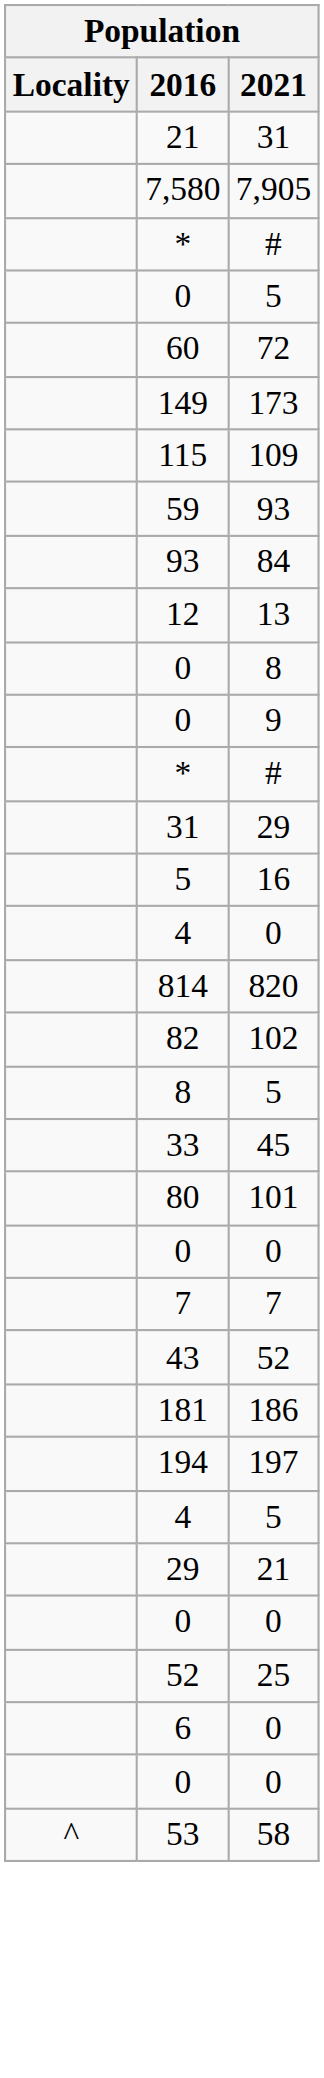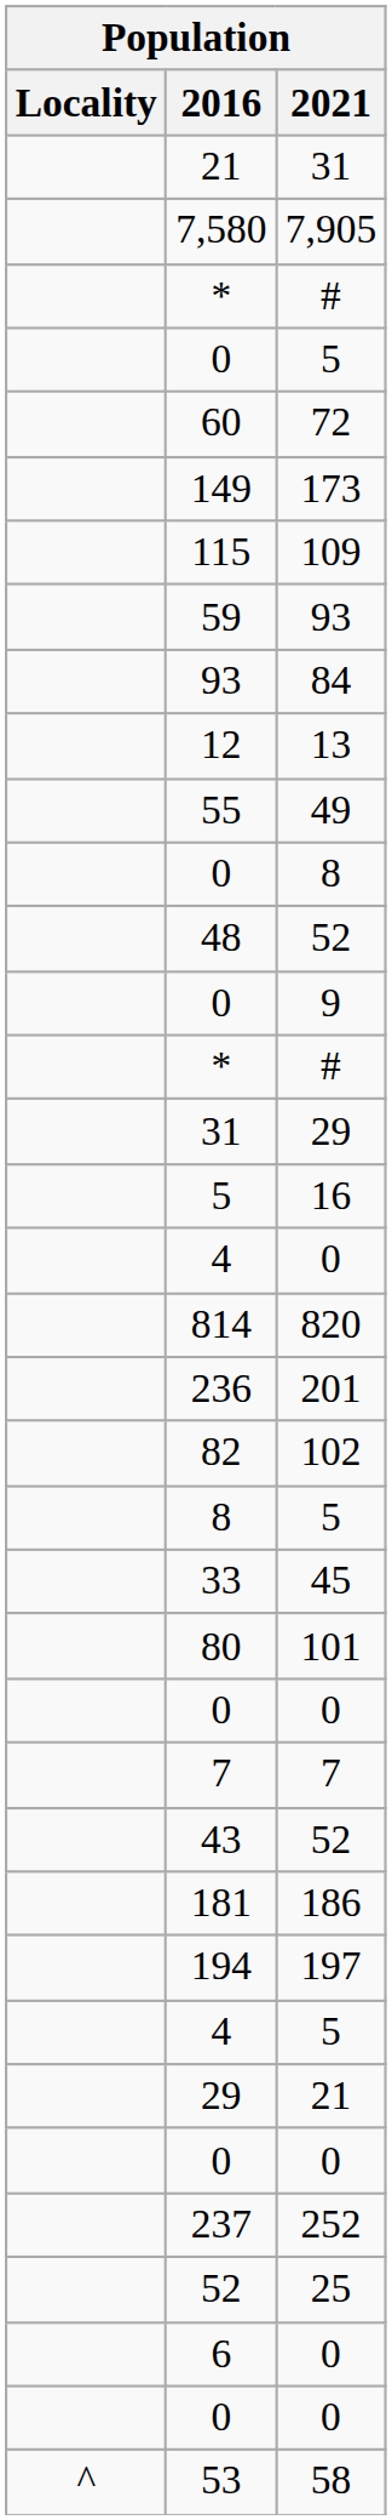+ row: 55 | 49
+ row: 48 | 52
+ row: 236 | 201
+ row: 237 | 252
